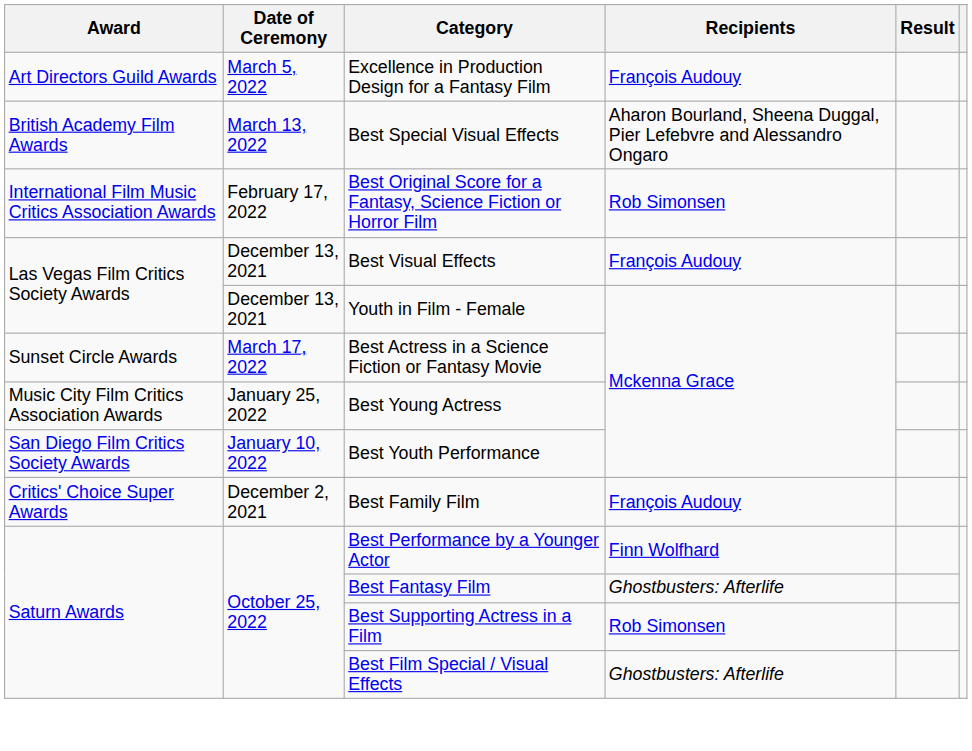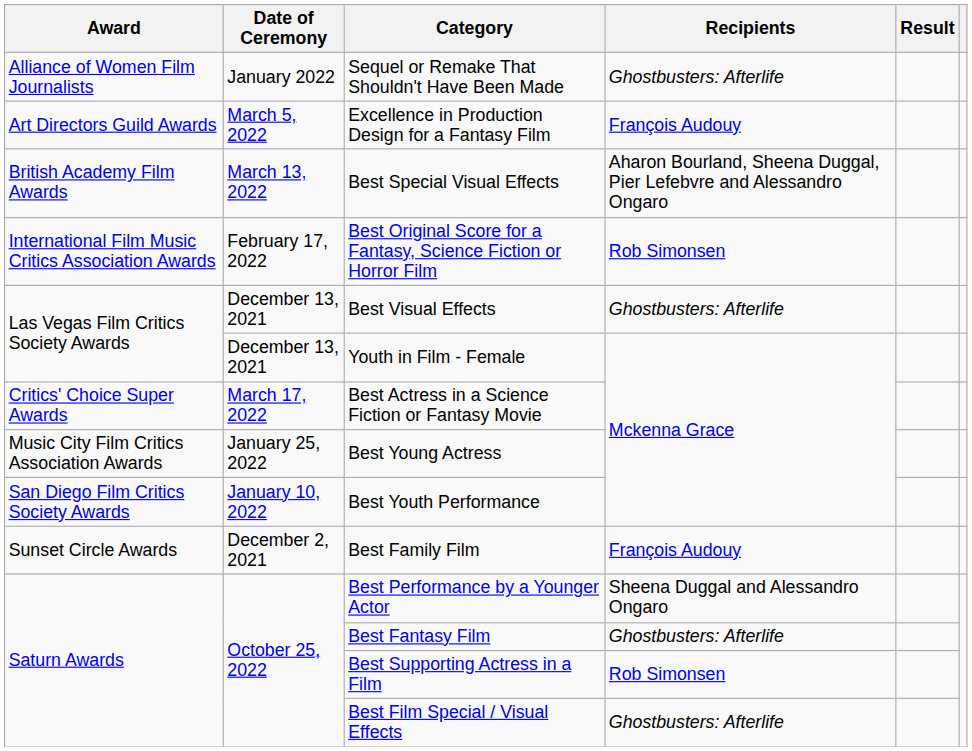+ row: Alliance of Women Film Journalists | January 2022 | Sequel or Remake That Shouldn't Have Been Made | Ghostbusters: Afterlife
Best Visual Effects | Recipients: François Audouy -> Ghostbusters: Afterlife
Best Actress in a Science Fiction or Fantasy Movie | Award: Sunset Circle Awards -> Critics' Choice Super Awards
Best Family Film | Award: Critics' Choice Super Awards -> Sunset Circle Awards
Best Performance by a Younger Actor | Recipients: Finn Wolfhard -> Sheena Duggal and Alessandro Ongaro
